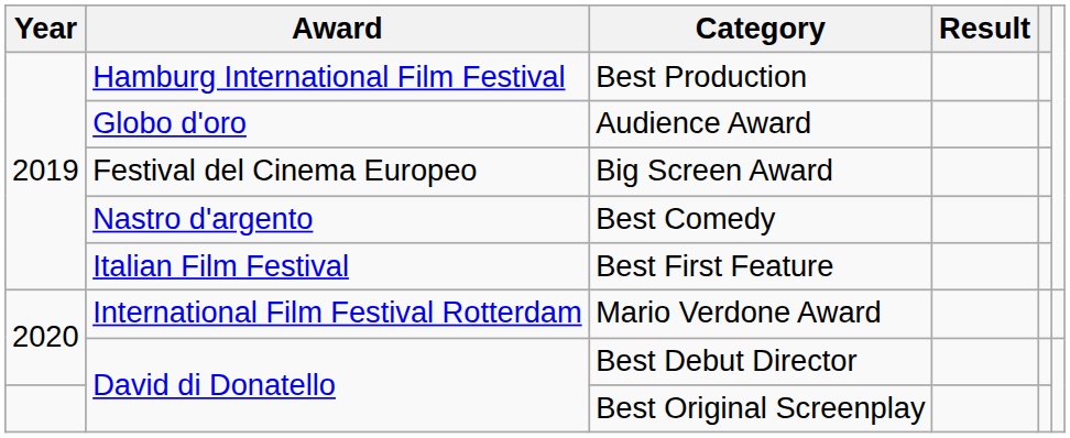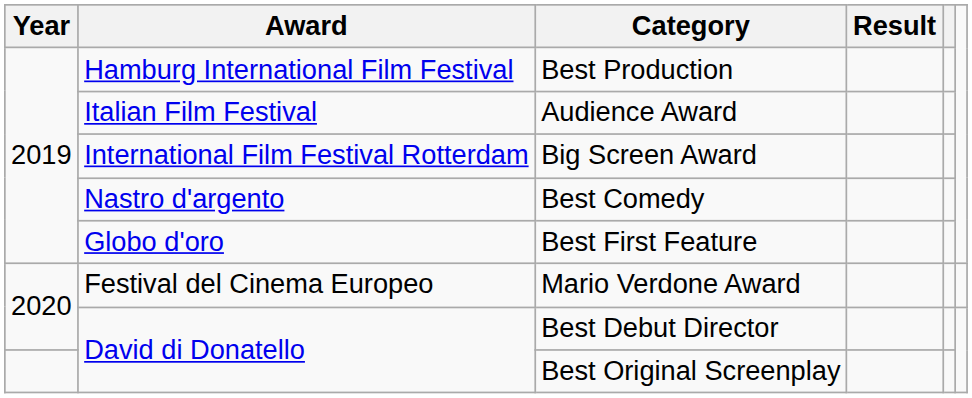Audience Award | Award: Globo d'oro -> Italian Film Festival
Big Screen Award | Award: Festival del Cinema Europeo -> International Film Festival Rotterdam
Best First Feature | Award: Italian Film Festival -> Globo d'oro
Mario Verdone Award | Award: International Film Festival Rotterdam -> Festival del Cinema Europeo
